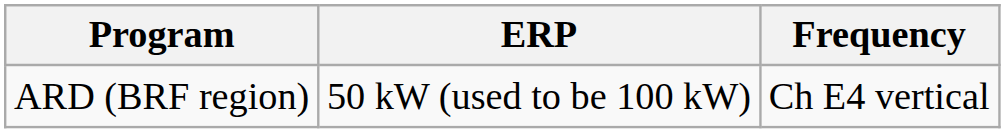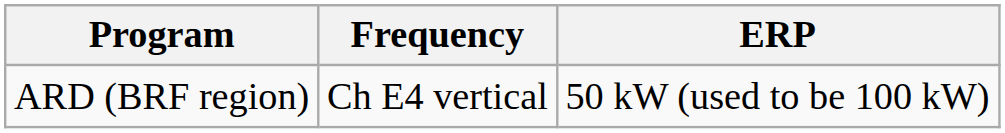columns swapped: Frequency <-> ERP
